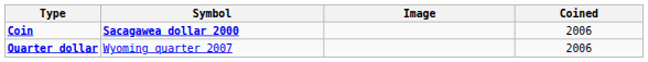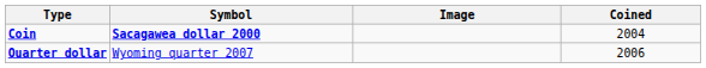Coin | Coined: 2006 -> 2004
